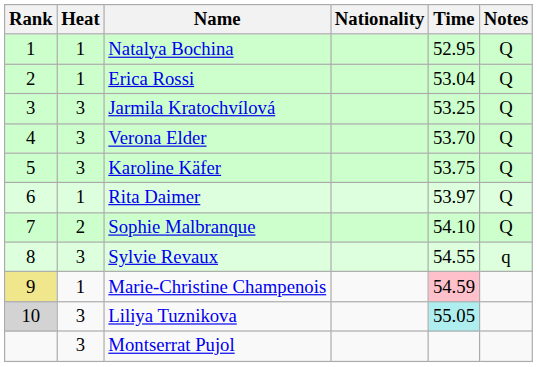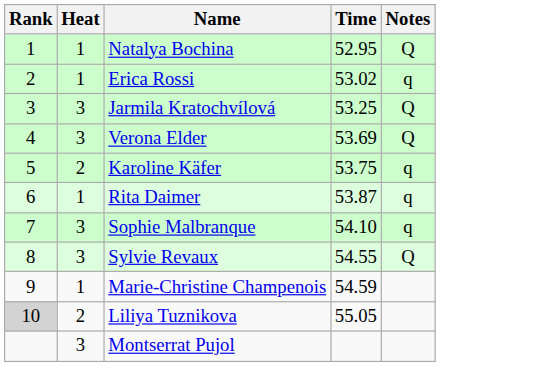- column: Nationality
Erica Rossi | Time: 53.04 -> 53.02
Erica Rossi | Notes: Q -> q
Verona Elder | Time: 53.70 -> 53.69
Karoline Käfer | Heat: 3 -> 2
Karoline Käfer | Notes: Q -> q
Rita Daimer | Time: 53.97 -> 53.87
Rita Daimer | Notes: Q -> q
Sophie Malbranque | Heat: 2 -> 3
Sophie Malbranque | Notes: Q -> q
Sylvie Revaux | Notes: q -> Q
Marie-Christine Champenois | Rank: khaki background -> no background
Marie-Christine Champenois | Time: pink background -> no background
Liliya Tuznikova | Heat: 3 -> 2
Liliya Tuznikova | Time: paleturquoise background -> no background
